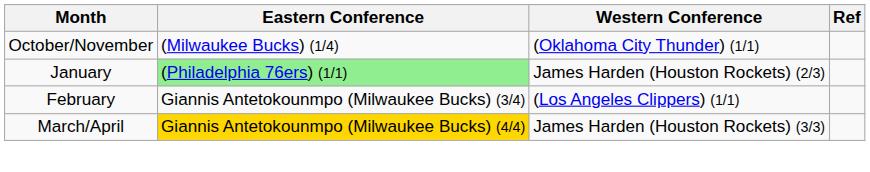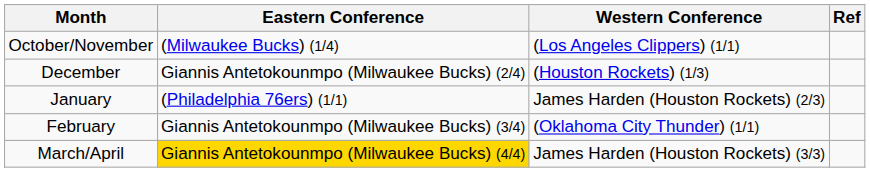October/November | Western Conference: (Oklahoma City Thunder) (1/1) -> (Los Angeles Clippers) (1/1)
+ row: December | Giannis Antetokounmpo (Milwaukee Bucks) (2/4) | (Houston Rockets) (1/3)
January | Eastern Conference: lightgreen background -> no background
February | Western Conference: (Los Angeles Clippers) (1/1) -> (Oklahoma City Thunder) (1/1)
